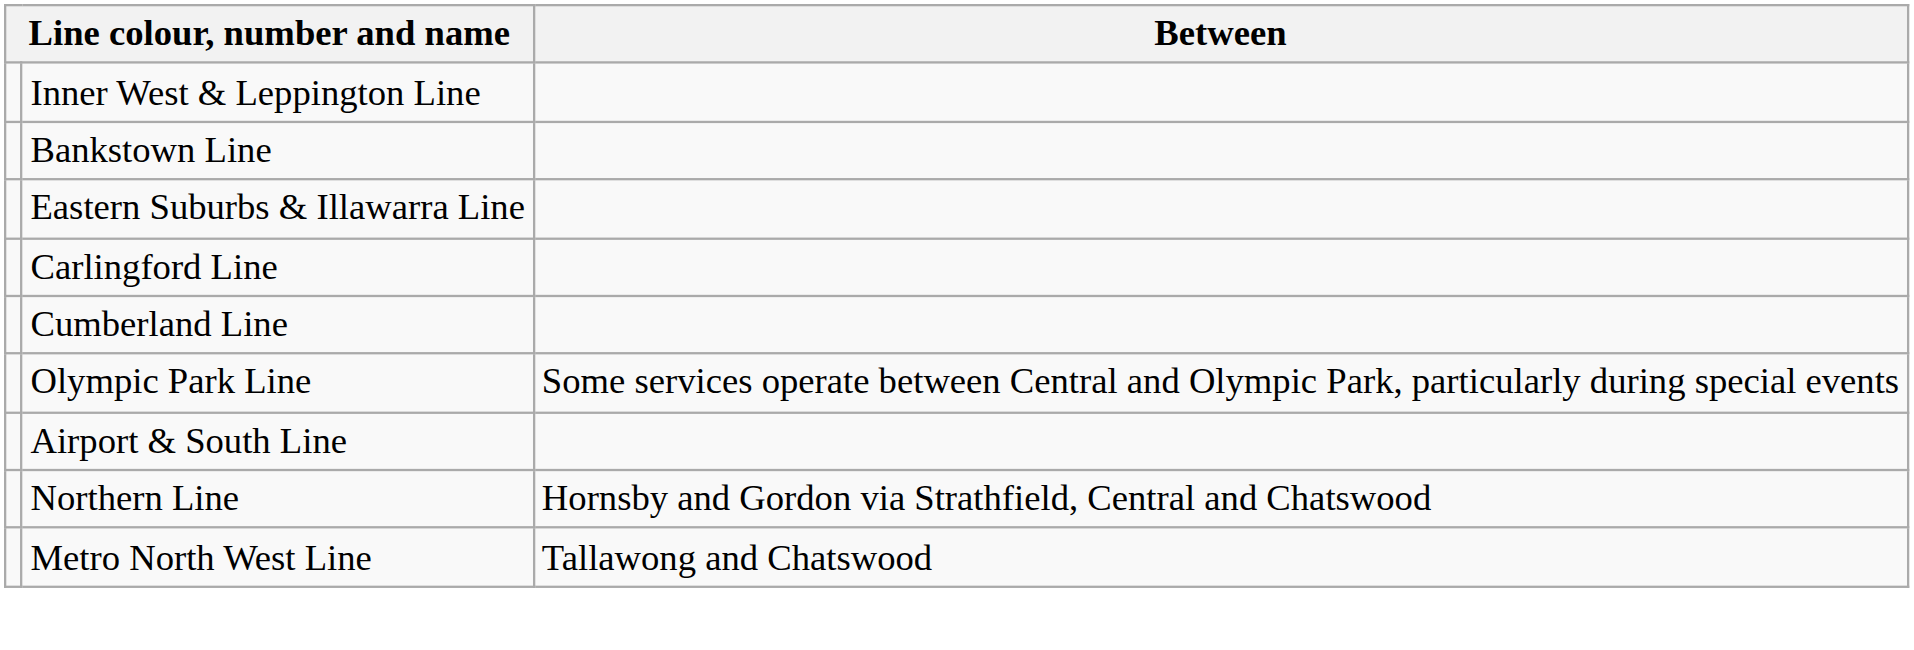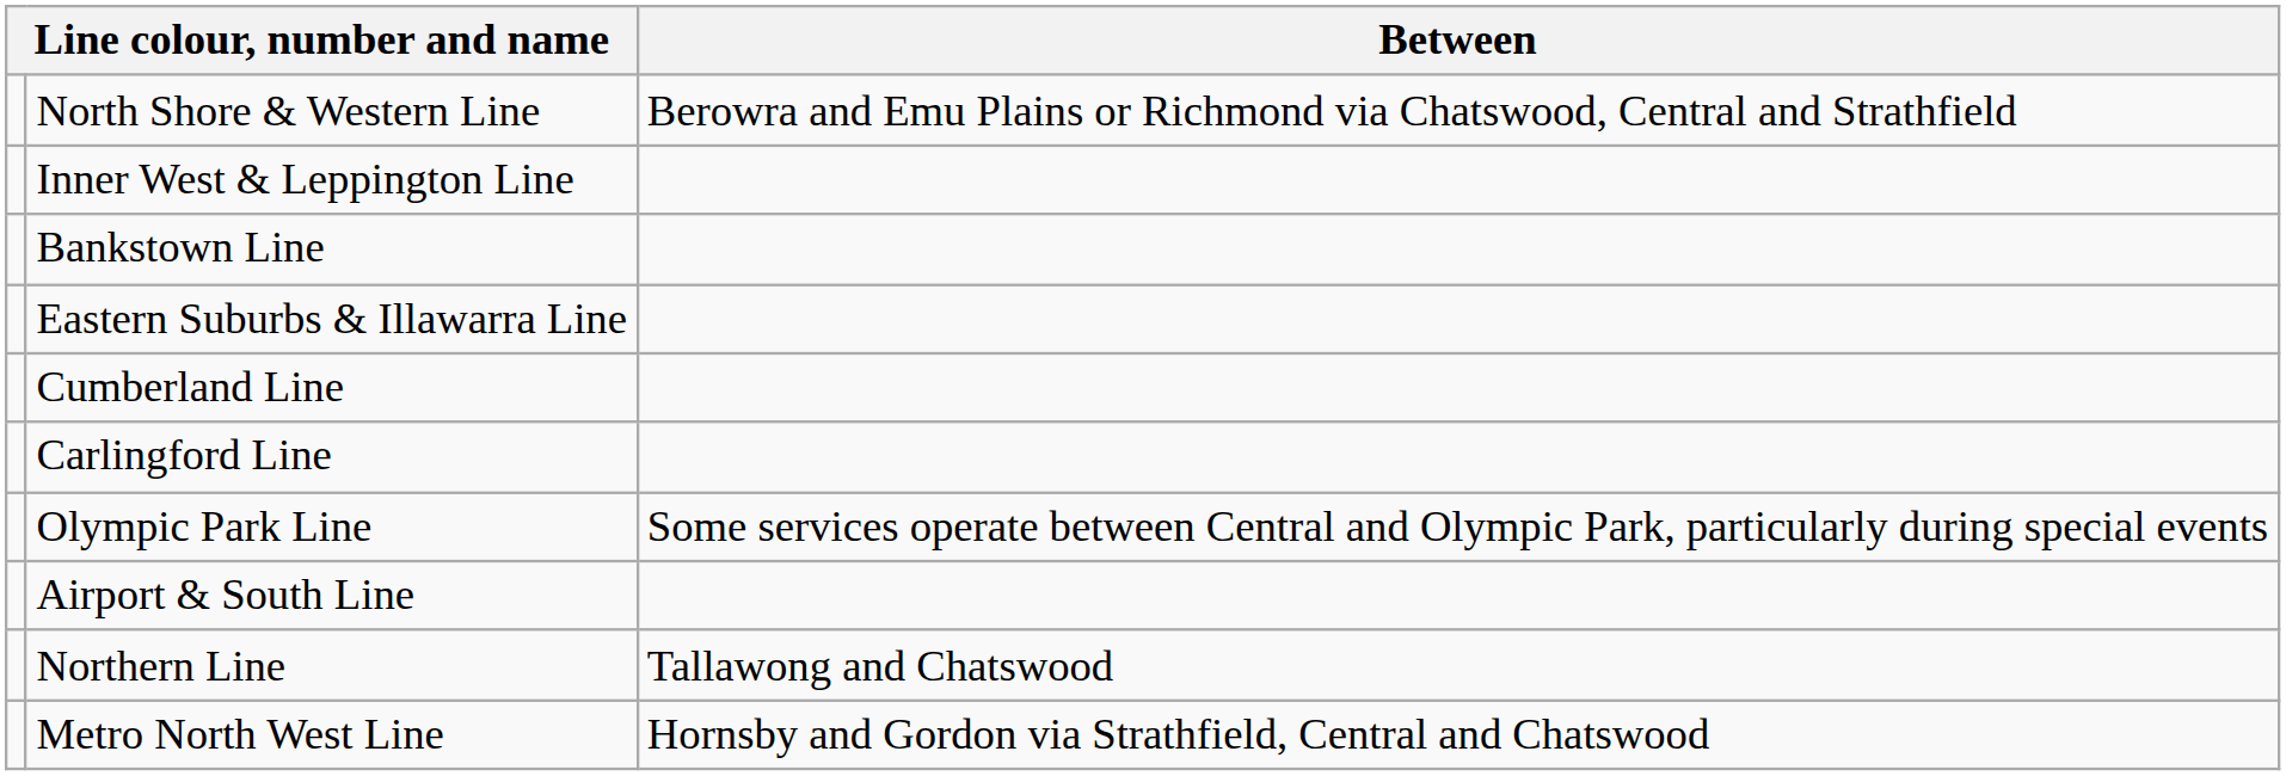+ row: North Shore & Western Line | Berowra and Emu Plains or Richmond via Chatswood, Central and Strathfield
rows swapped: Cumberland Line <-> Carlingford Line
Northern Line | Between: Hornsby and Gordon via Strathfield, Central and Chatswood -> Tallawong and Chatswood
Metro North West Line | Between: Tallawong and Chatswood -> Hornsby and Gordon via Strathfield, Central and Chatswood
